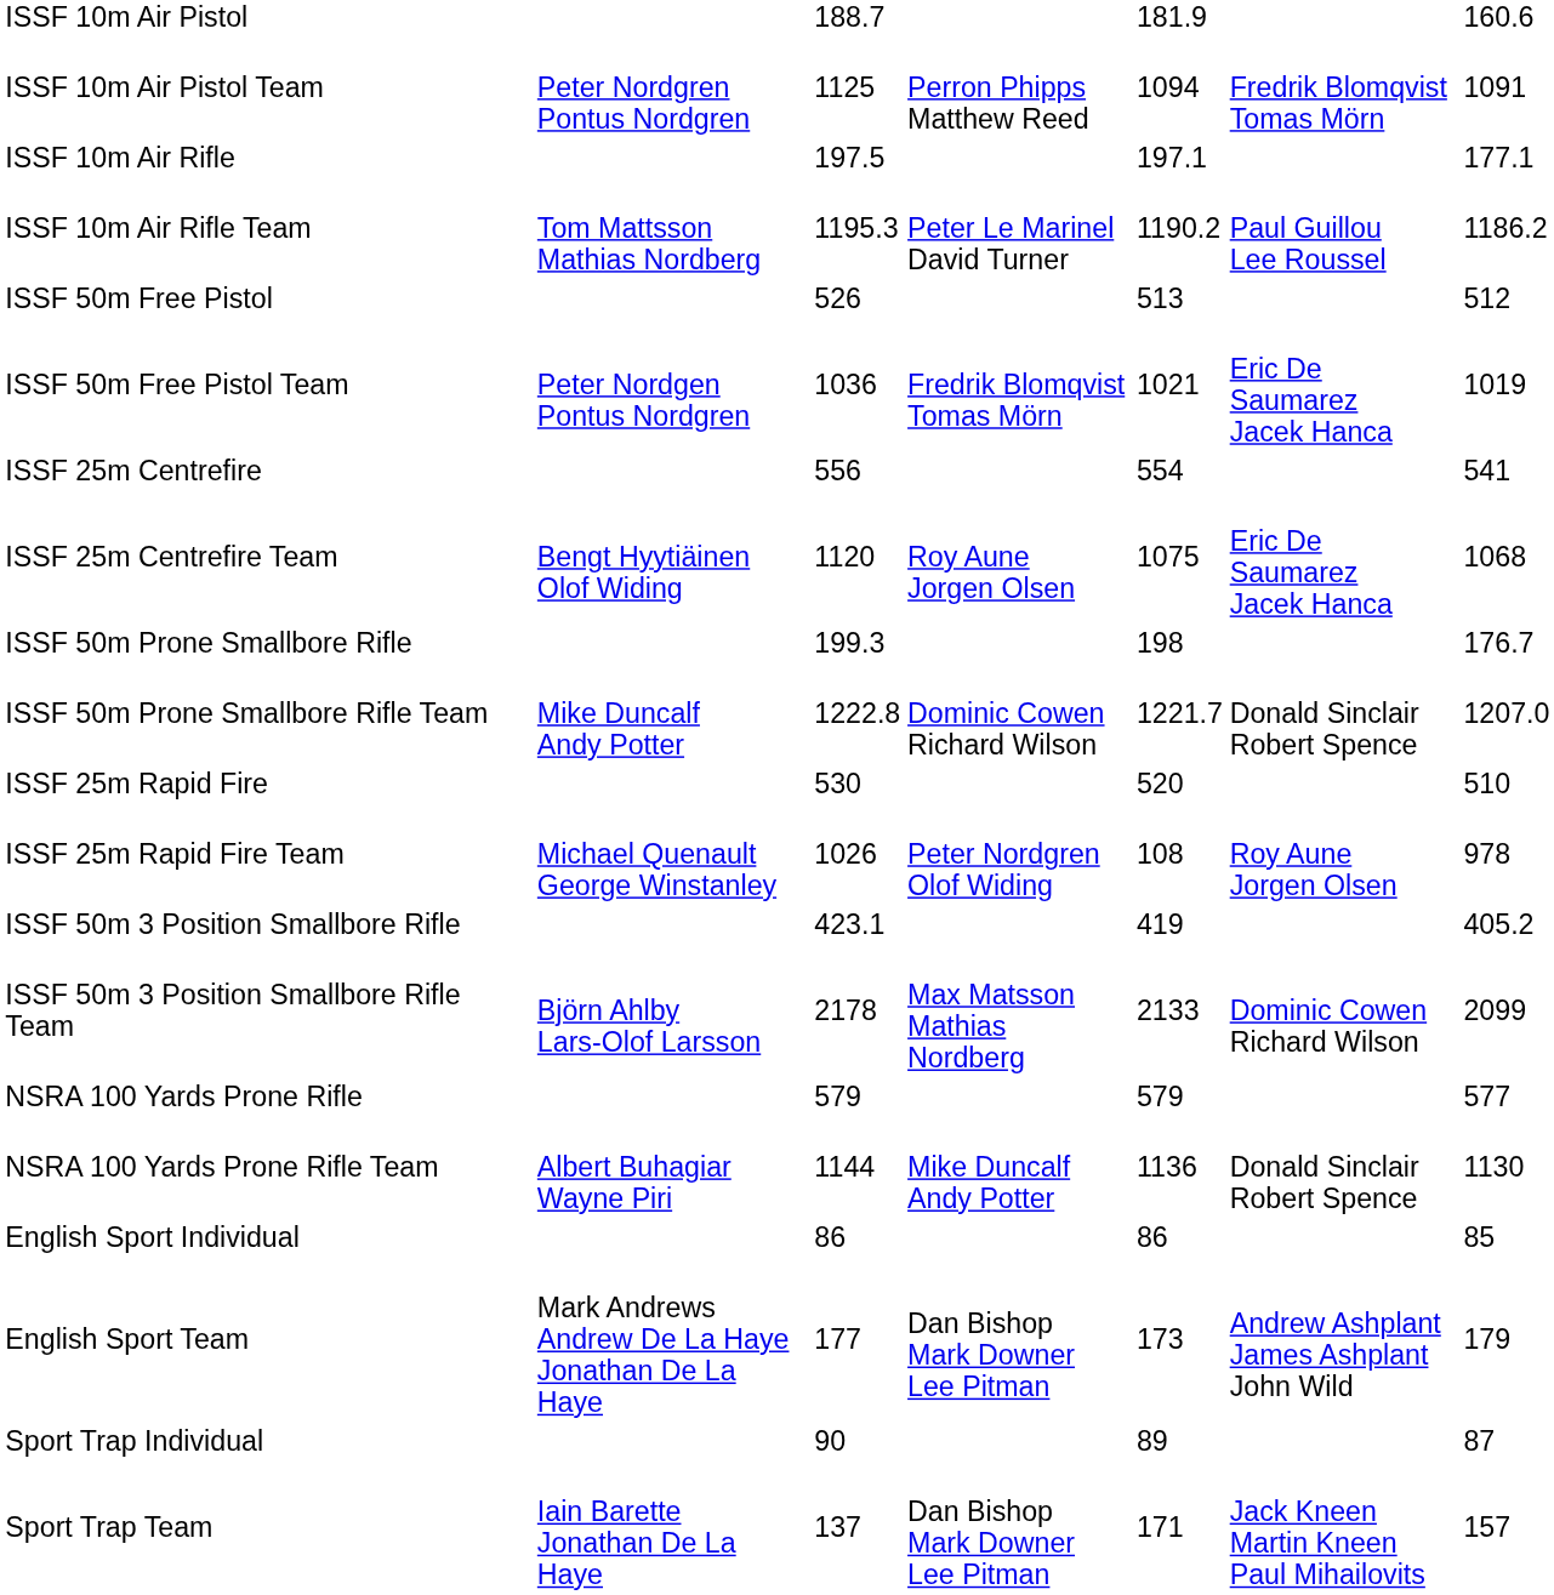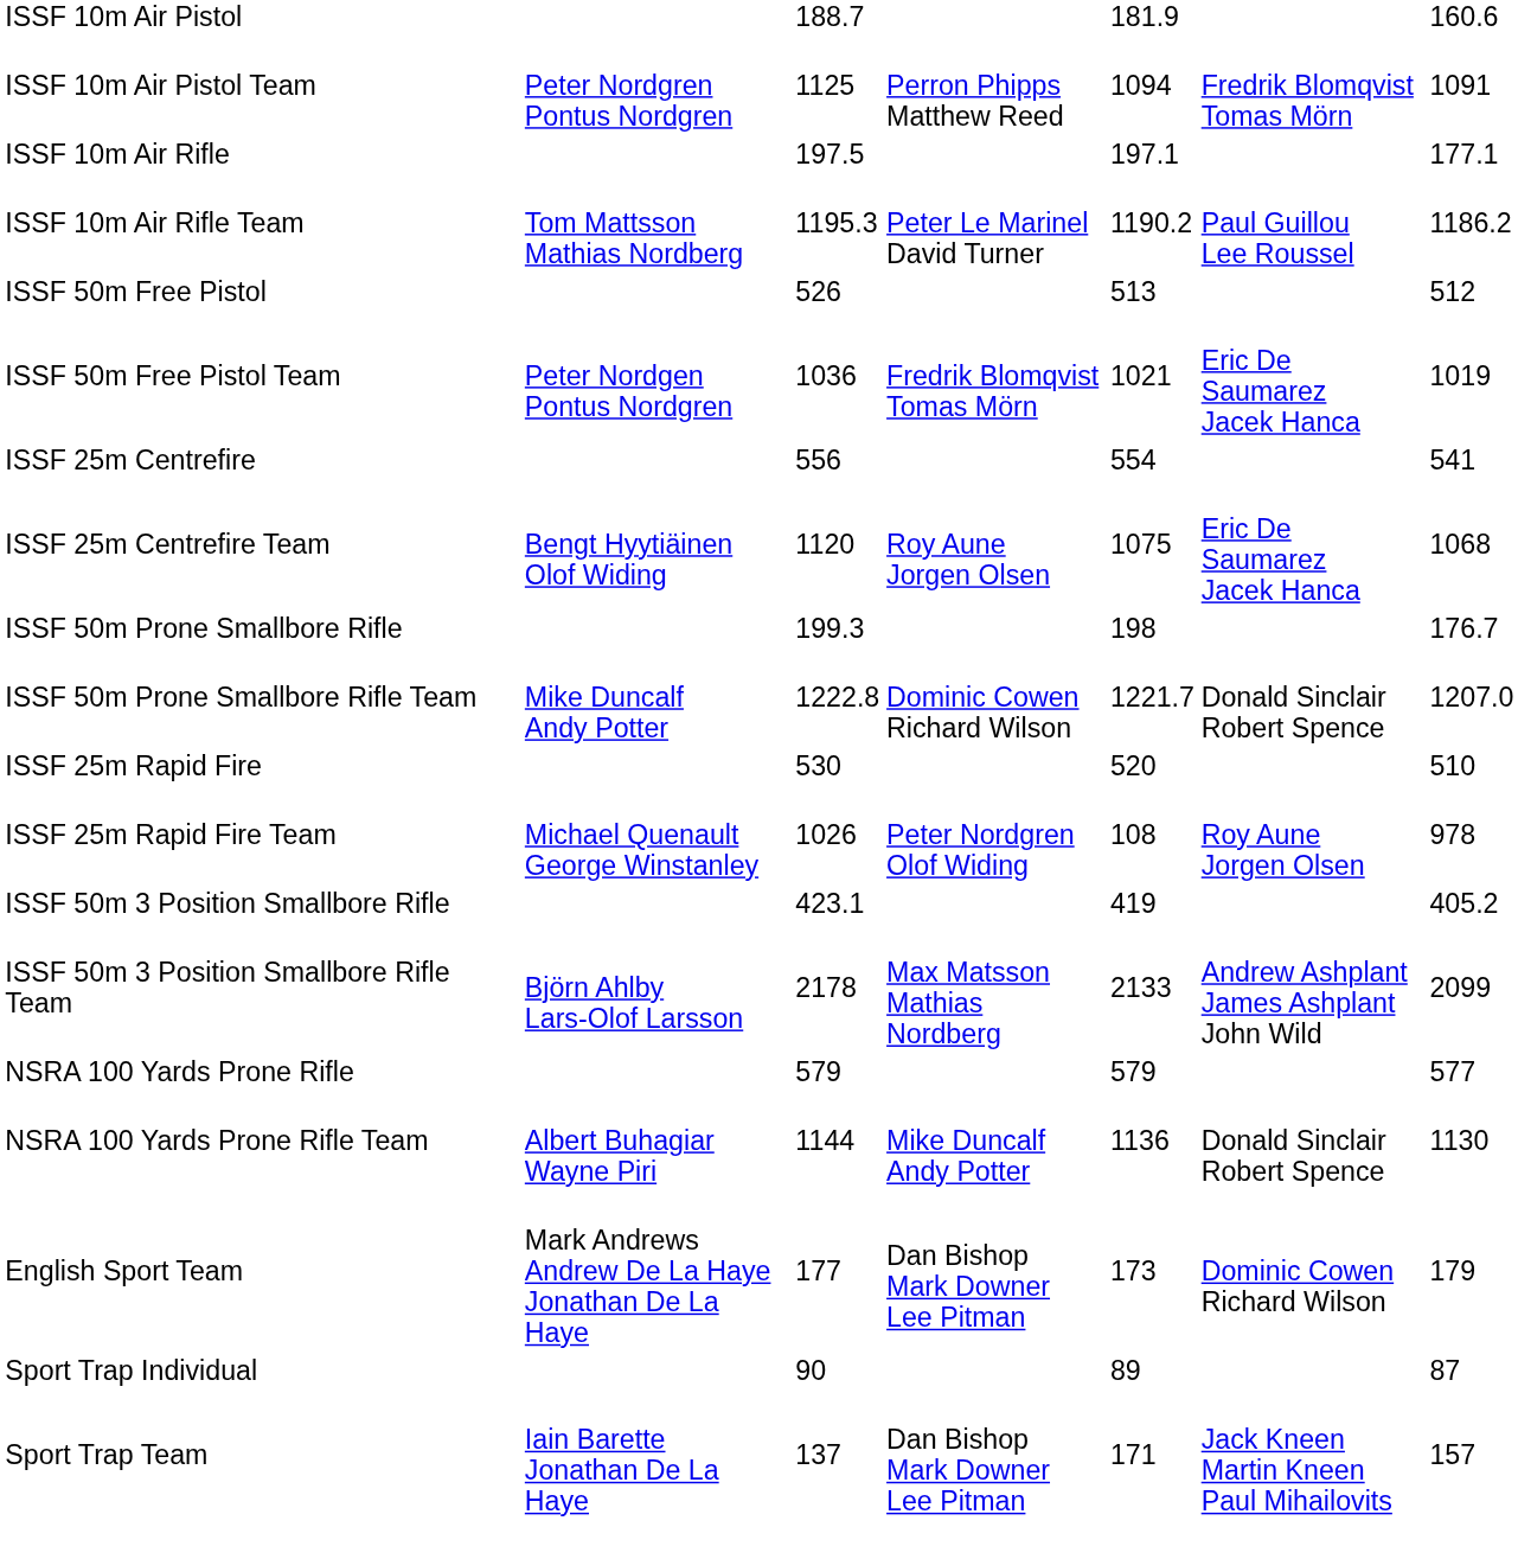ISSF 50m 3 Position Smallbore Rifle Team | column 6: Dominic Cowen Richard Wilson -> Andrew Ashplant James Ashplant John Wild
- row: English Sport Individual | 86 | 86 | 85
English Sport Team | column 6: Andrew Ashplant James Ashplant John Wild -> Dominic Cowen Richard Wilson
